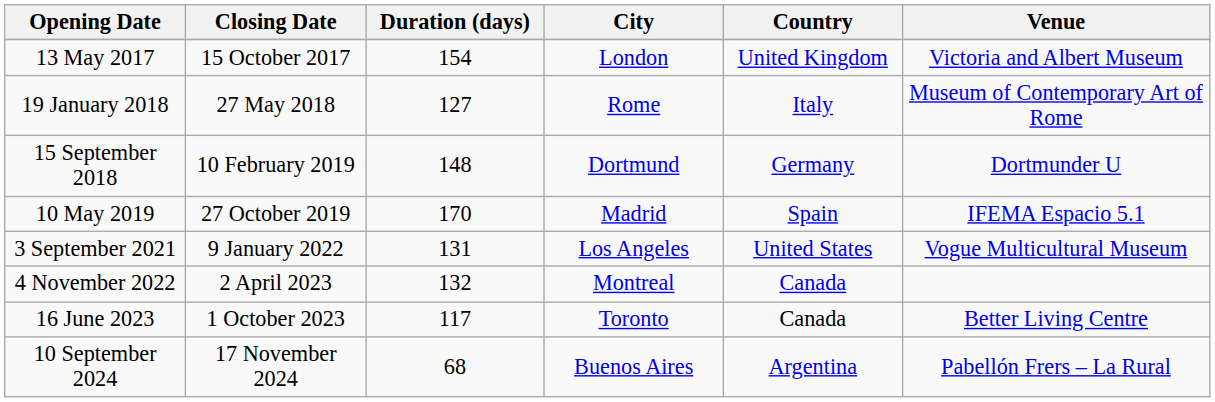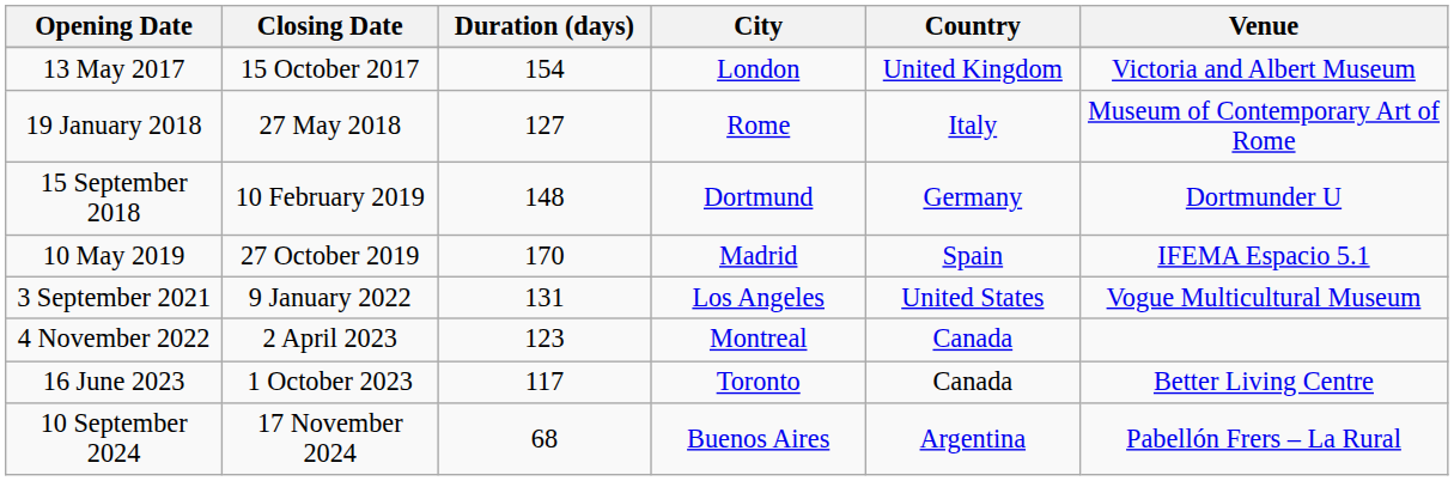4 November 2022 | Duration (days): 132 -> 123
